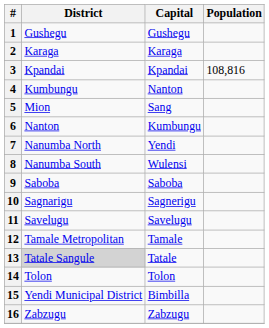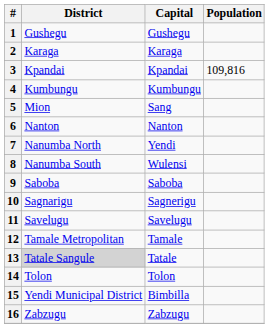3 | Population: 108,816 -> 109,816
4 | Capital: Nanton -> Kumbungu
6 | Capital: Kumbungu -> Nanton
